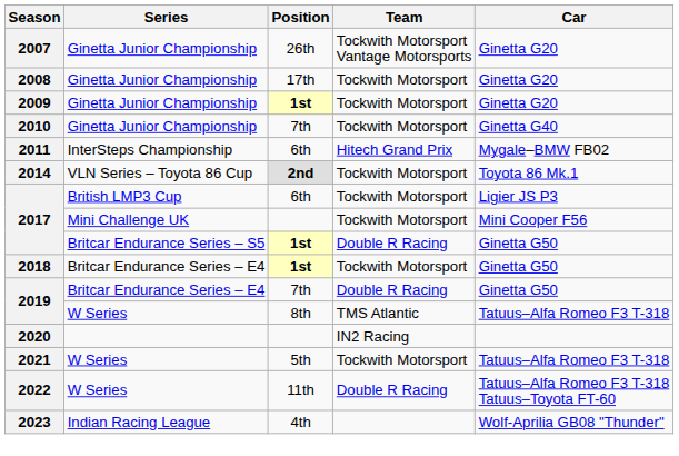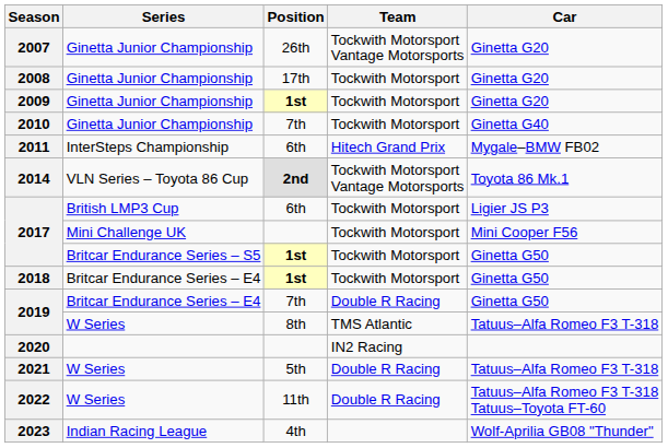2014 | Team: Tockwith Motorsport -> Tockwith Motorsport Vantage Motorsports
2017 / 1st | Team: Double R Racing -> Tockwith Motorsport
2021 | Team: Tockwith Motorsport -> Double R Racing
